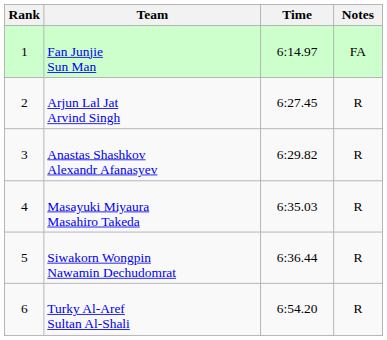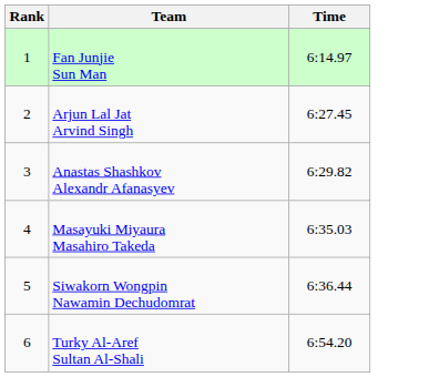- column: Notes | FA | R | R | R | R | R
